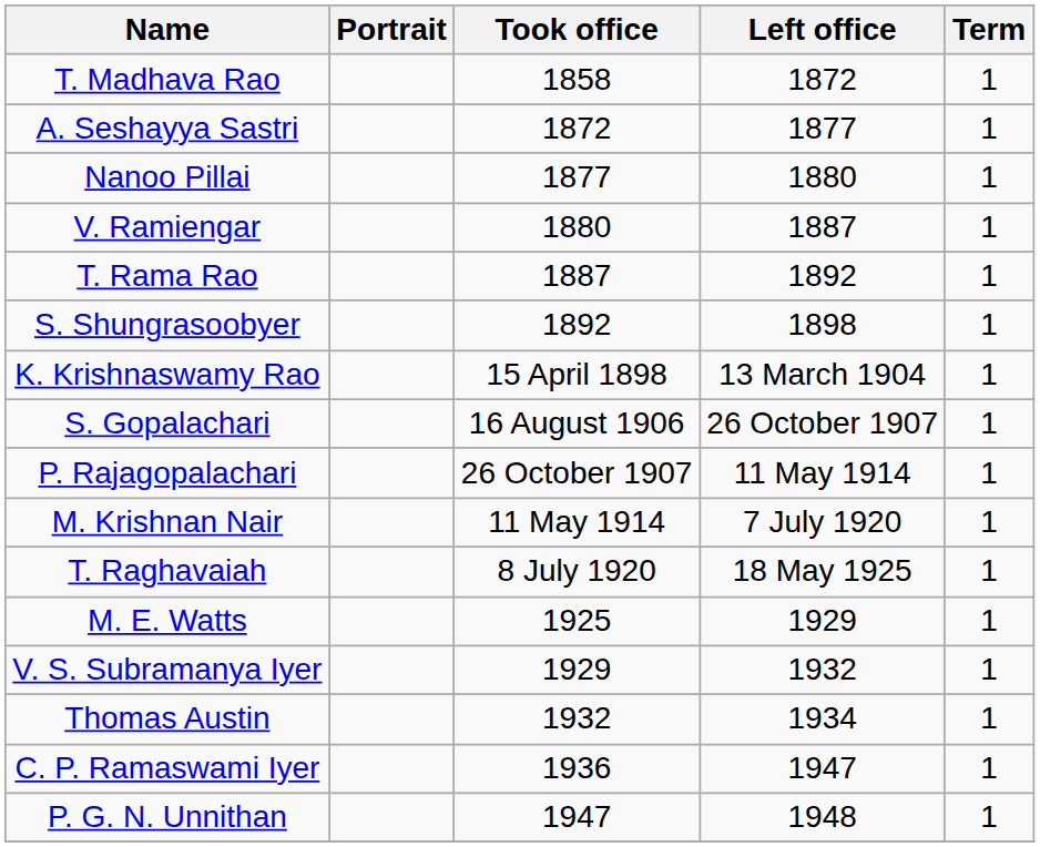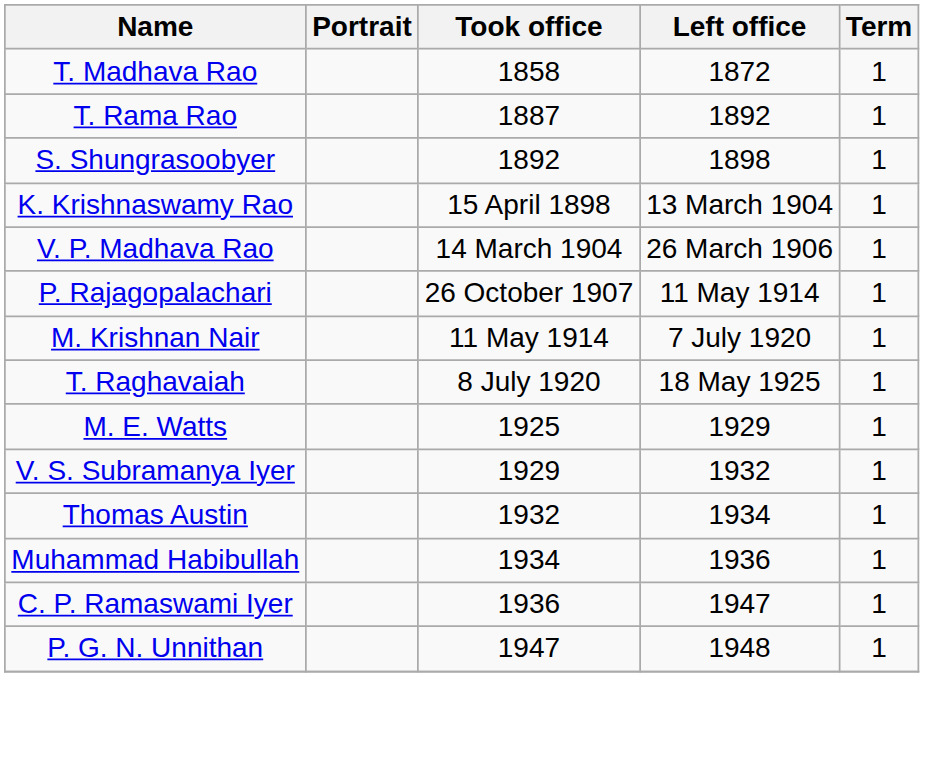- row: A. Seshayya Sastri | 1872 | 1877 | 1
- row: Nanoo Pillai | 1877 | 1880 | 1
- row: V. Ramiengar | 1880 | 1887 | 1
+ row: V. P. Madhava Rao | 14 March 1904 | 26 March 1906 | 1
- row: S. Gopalachari | 16 August 1906 | 26 October 1907 | 1
+ row: Muhammad Habibullah | 1934 | 1936 | 1
